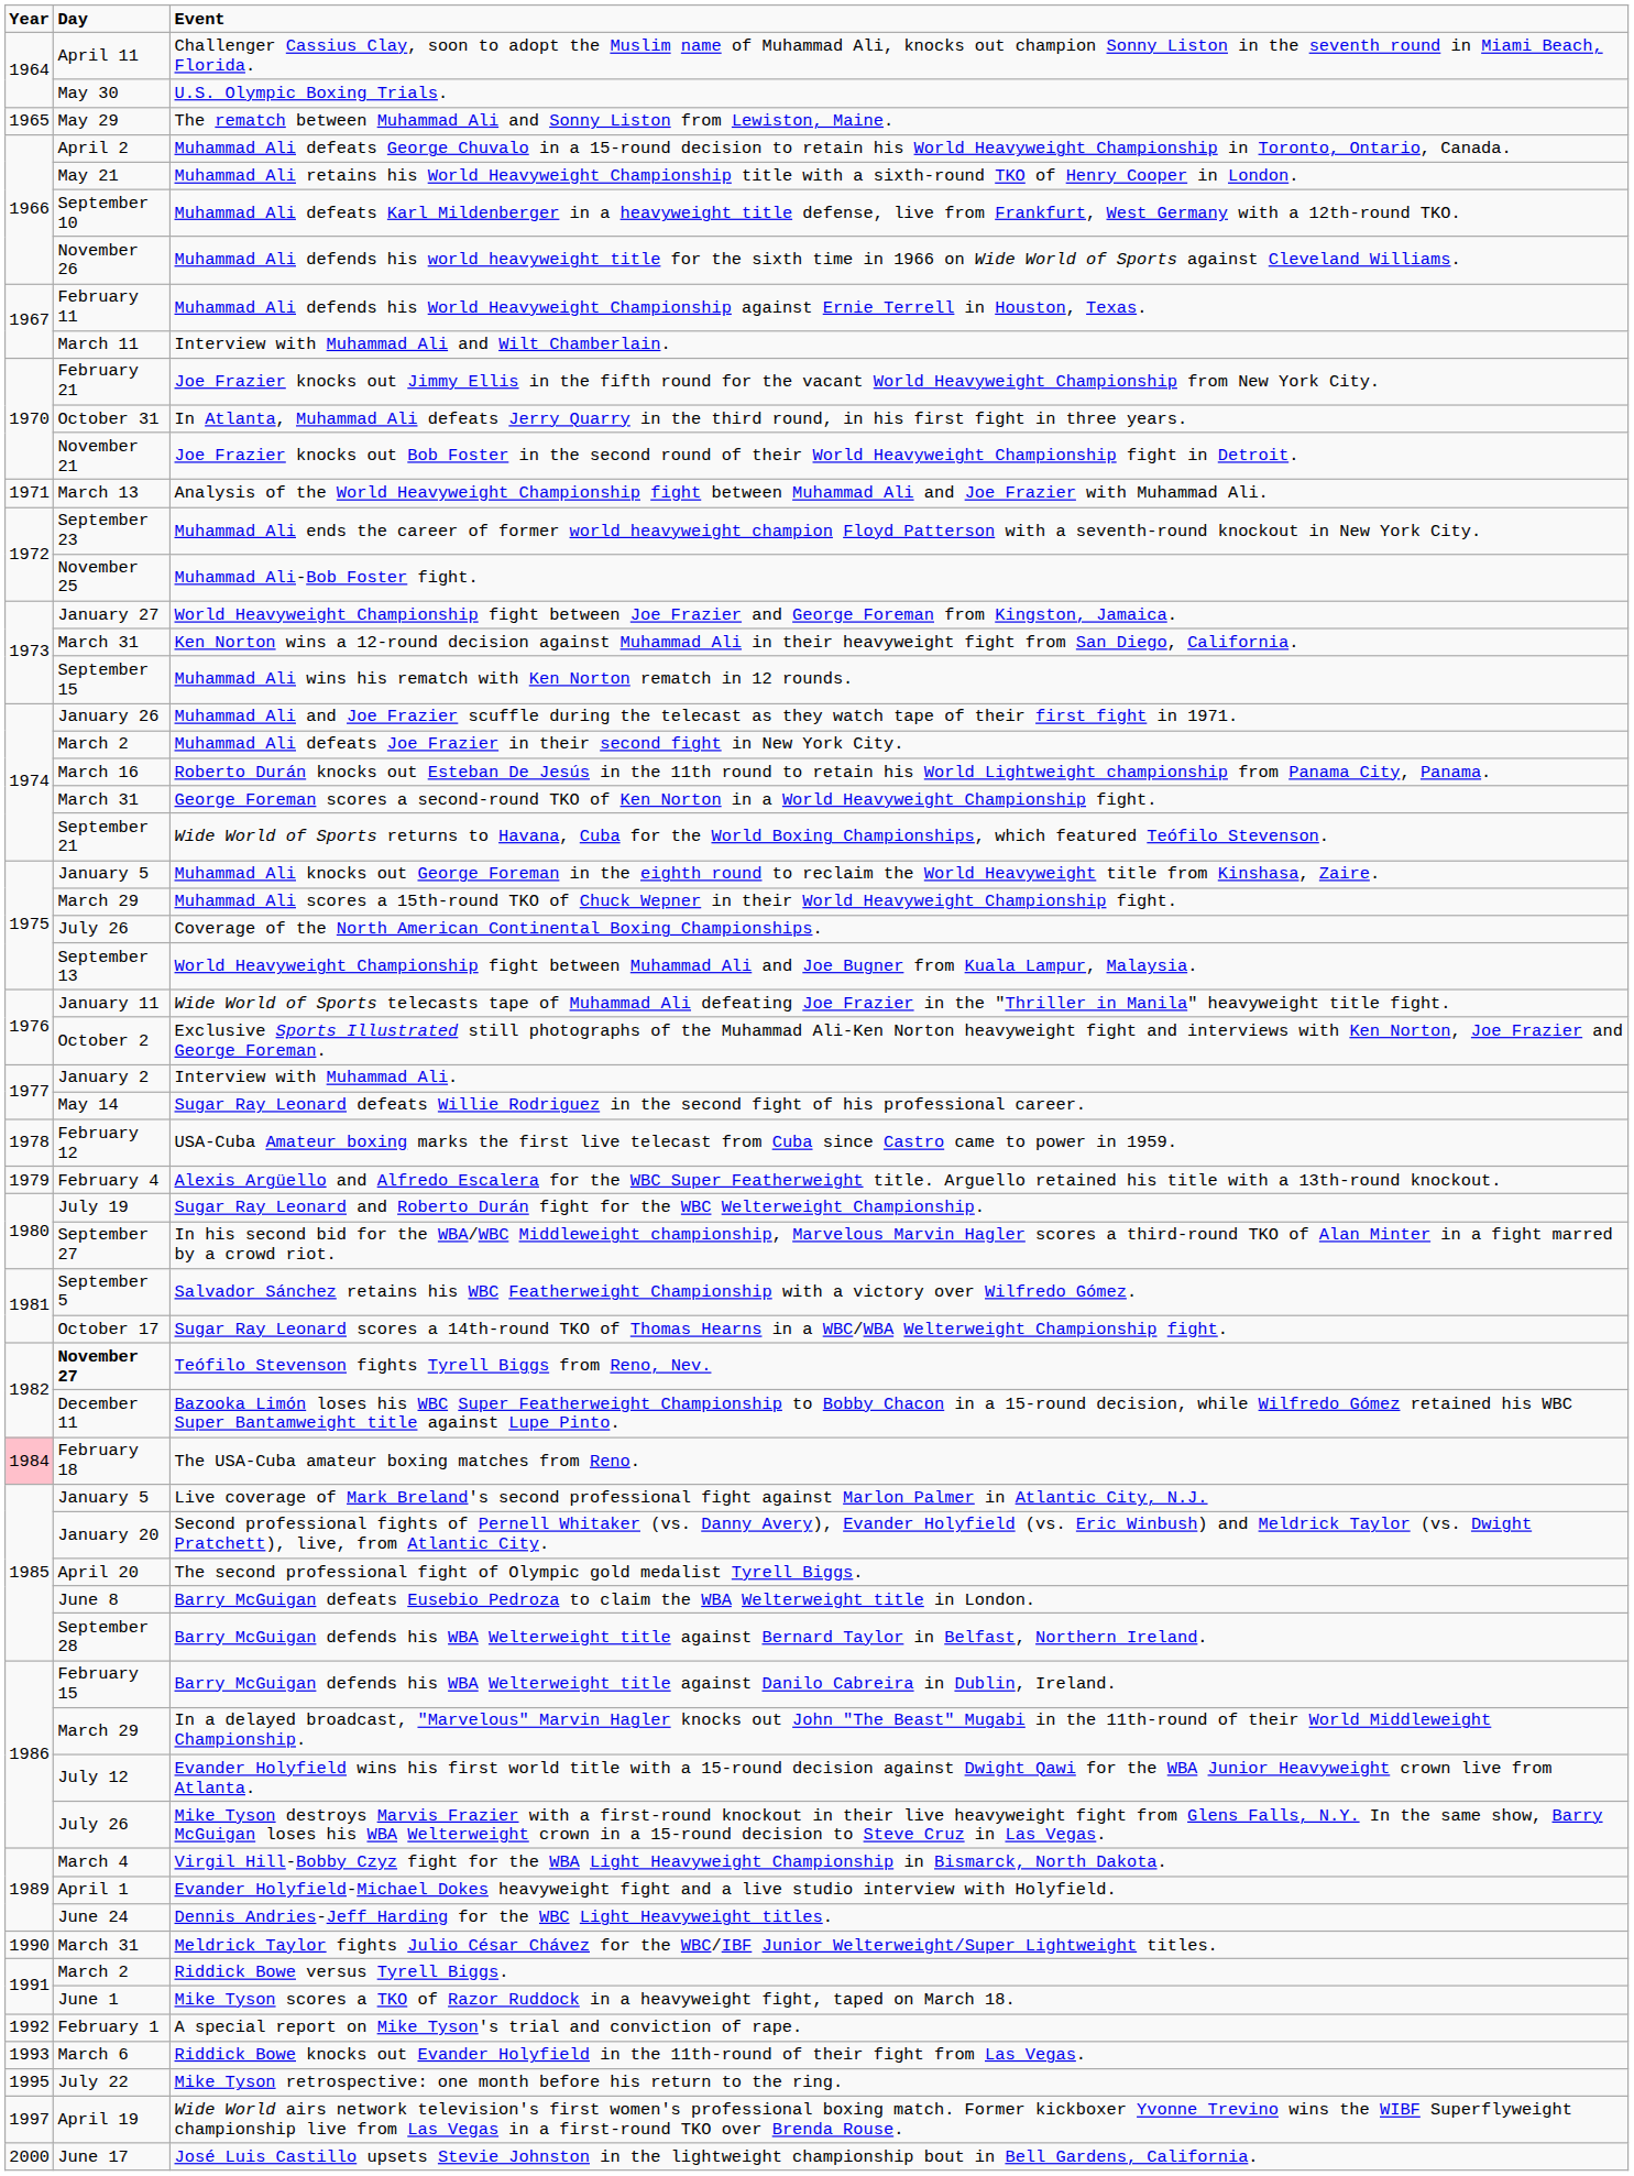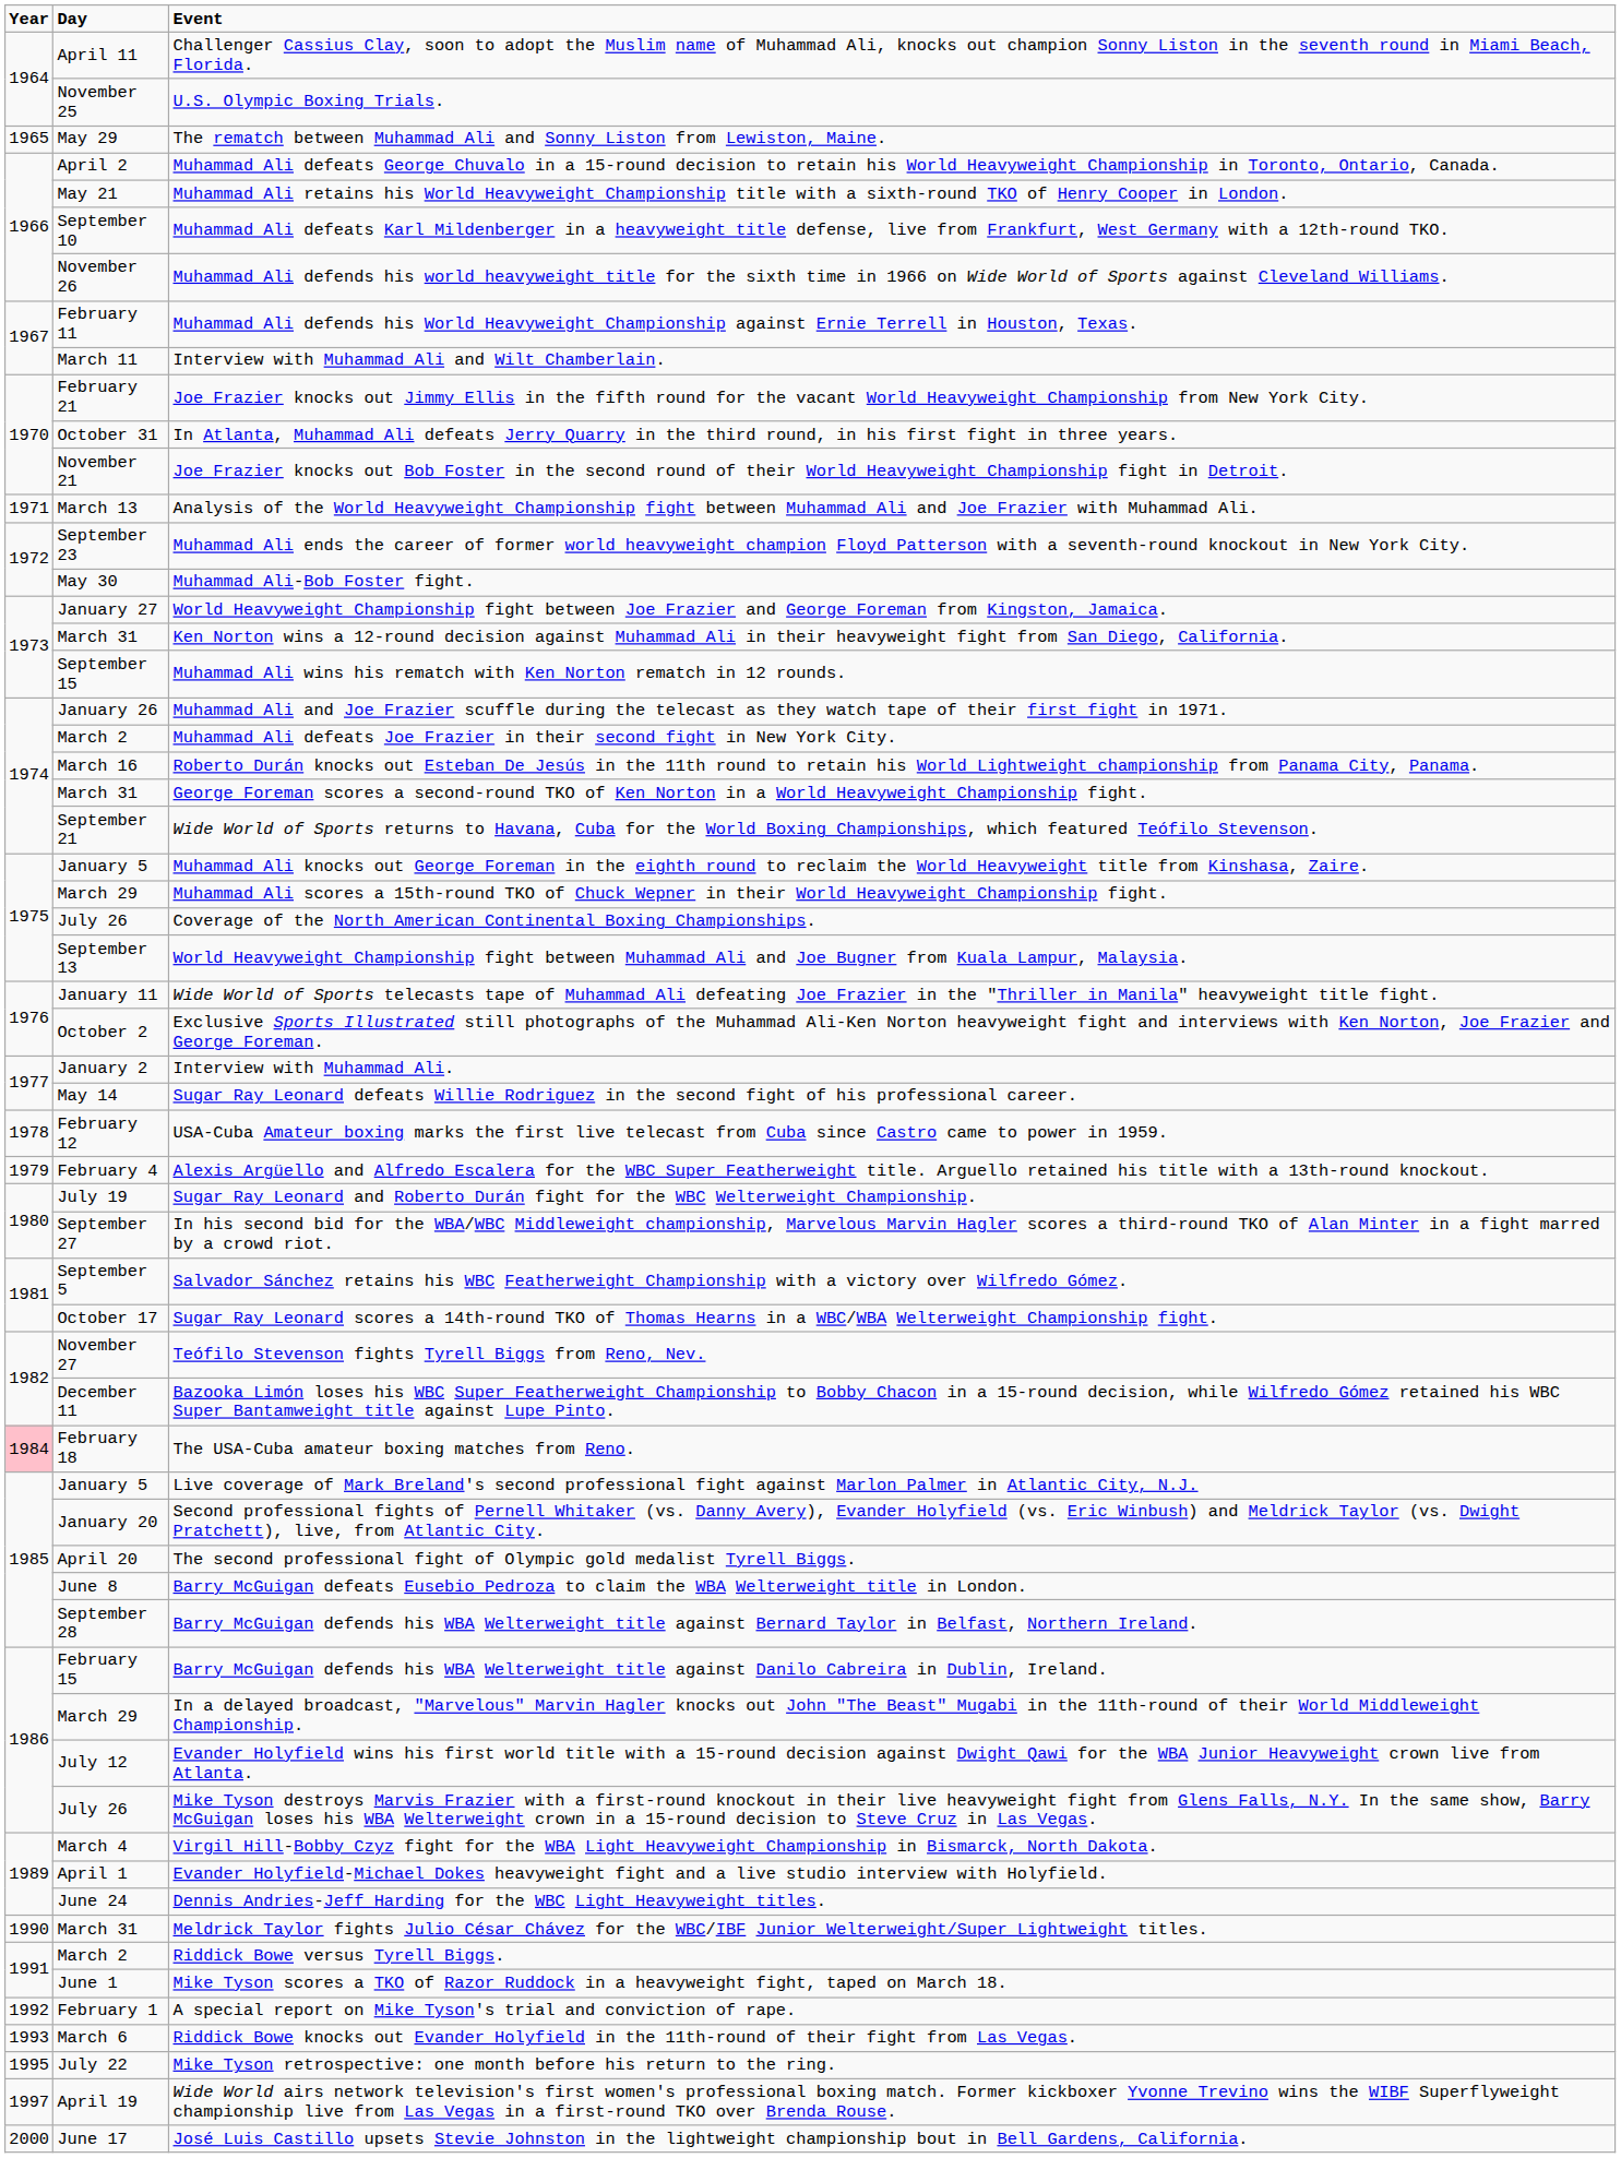U.S. Olympic Boxing Trials. | Day: May 30 -> November 25
Muhammad Ali-Bob Foster fight. | Day: November 25 -> May 30
Teófilo Stevenson fights Tyrell Biggs from Reno, Nev. | Day: bold -> normal
